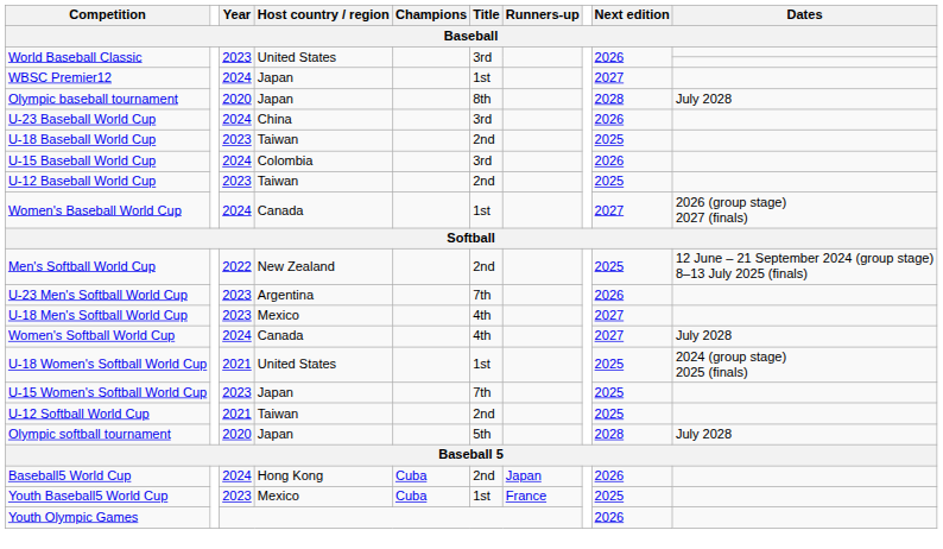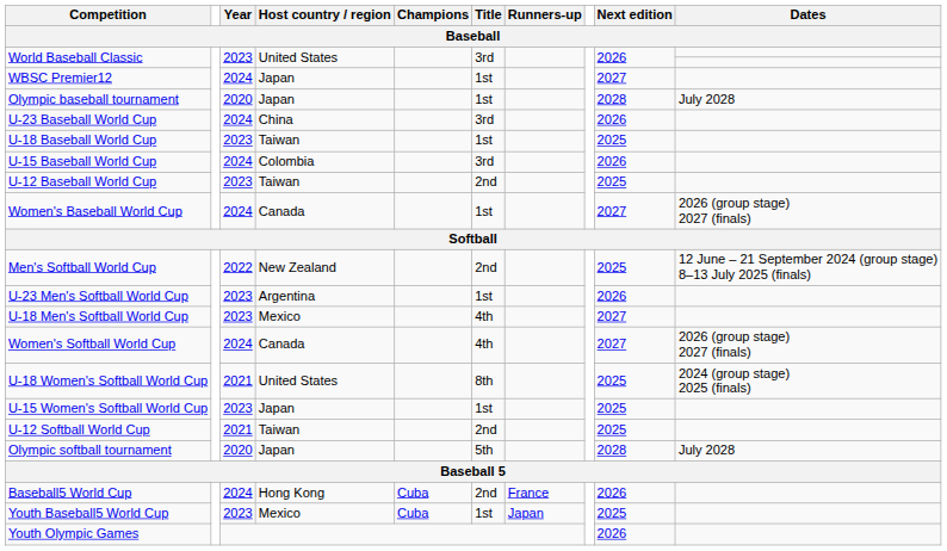Olympic baseball tournament | Title: 8th -> 1st
U-18 Baseball World Cup | Title: 2nd -> 1st
U-23 Men's Softball World Cup | Title: 7th -> 1st
Women's Softball World Cup | Dates: July 2028 -> 2026 (group stage) 2027 (finals)
U-18 Women's Softball World Cup | Title: 1st -> 8th
U-15 Women's Softball World Cup | Title: 7th -> 1st
Baseball5 World Cup | Runners-up: Japan -> France
Youth Baseball5 World Cup | Runners-up: France -> Japan
